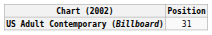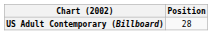US Adult Contemporary (Billboard) | Position: 31 -> 28
